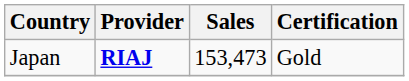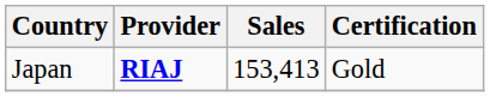Japan | Sales: 153,473 -> 153,413
